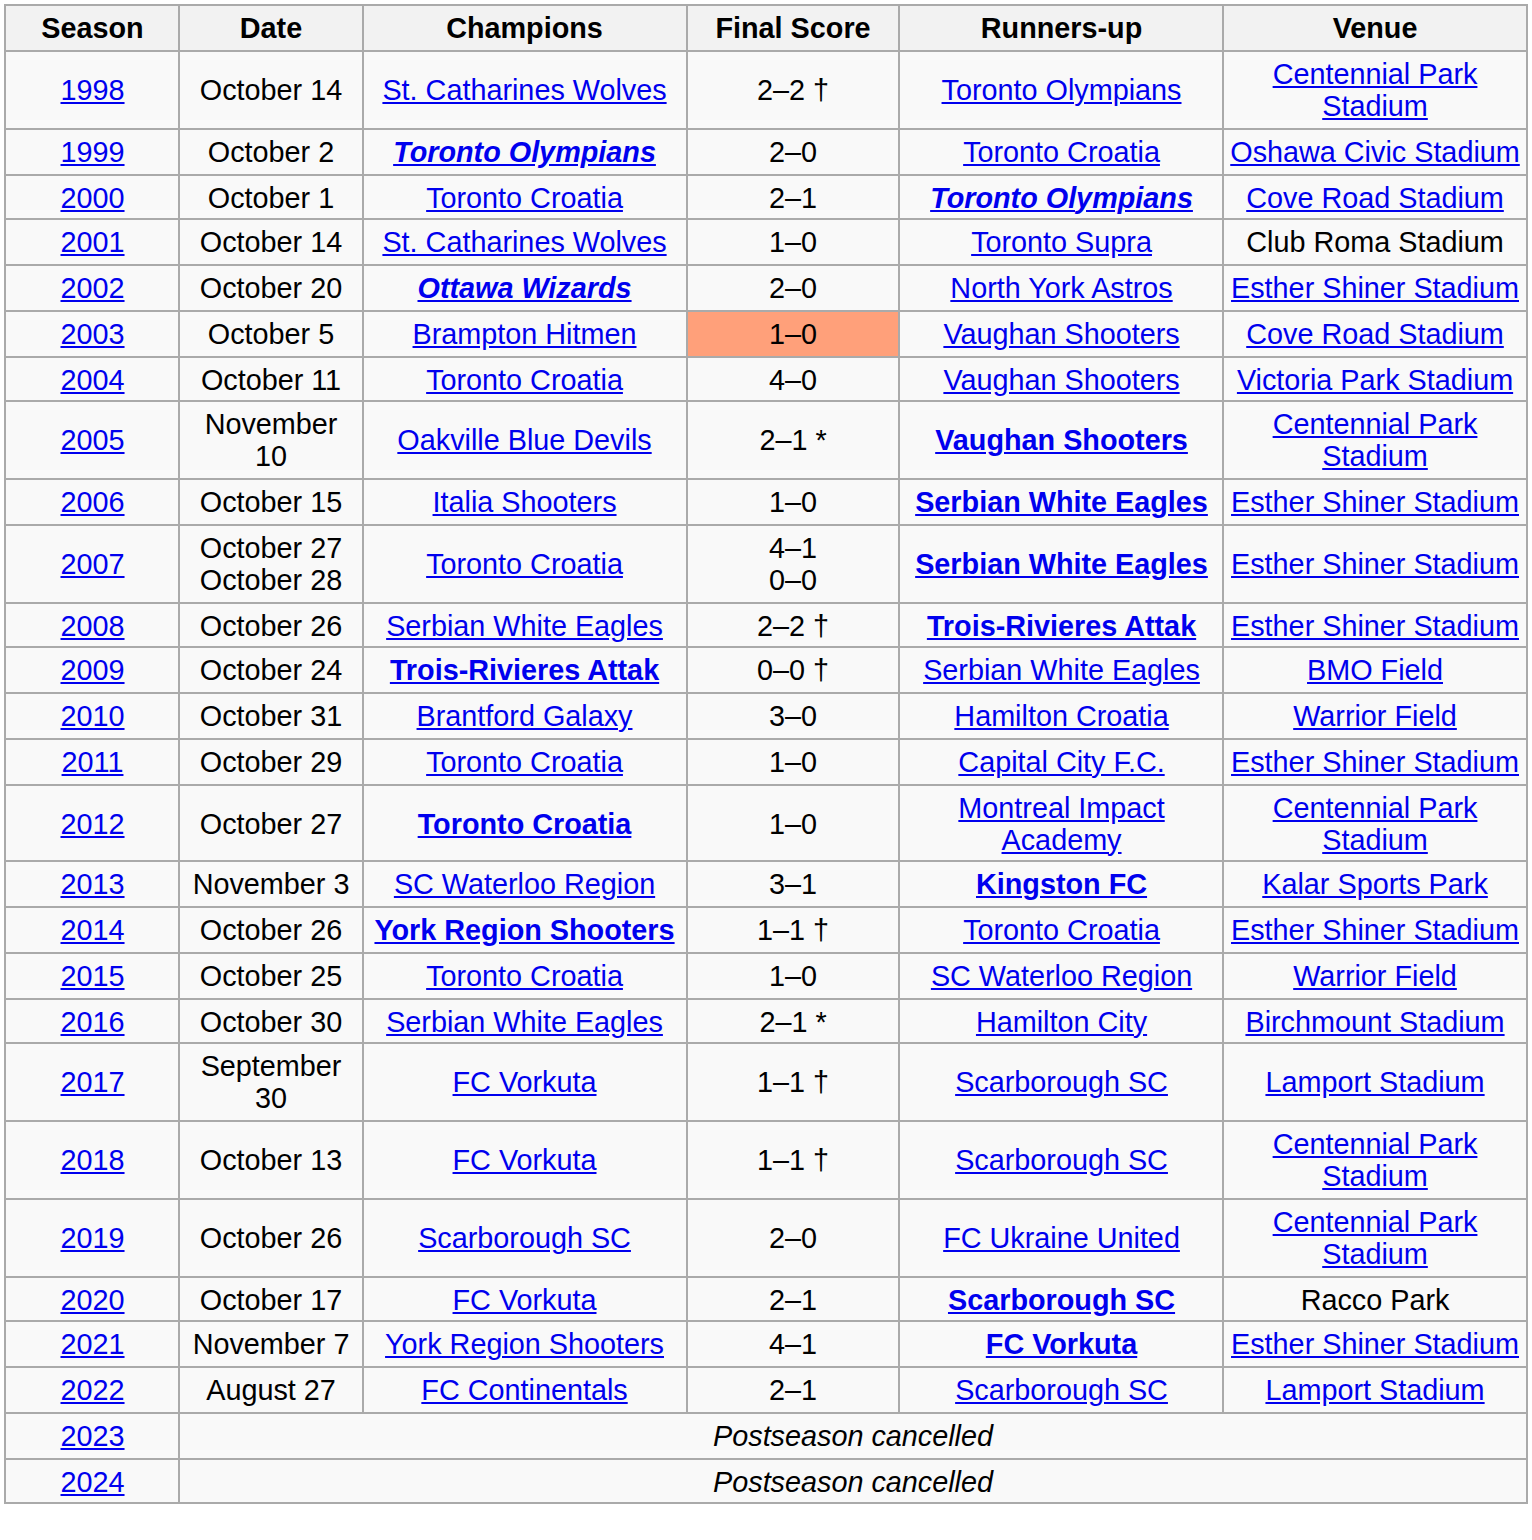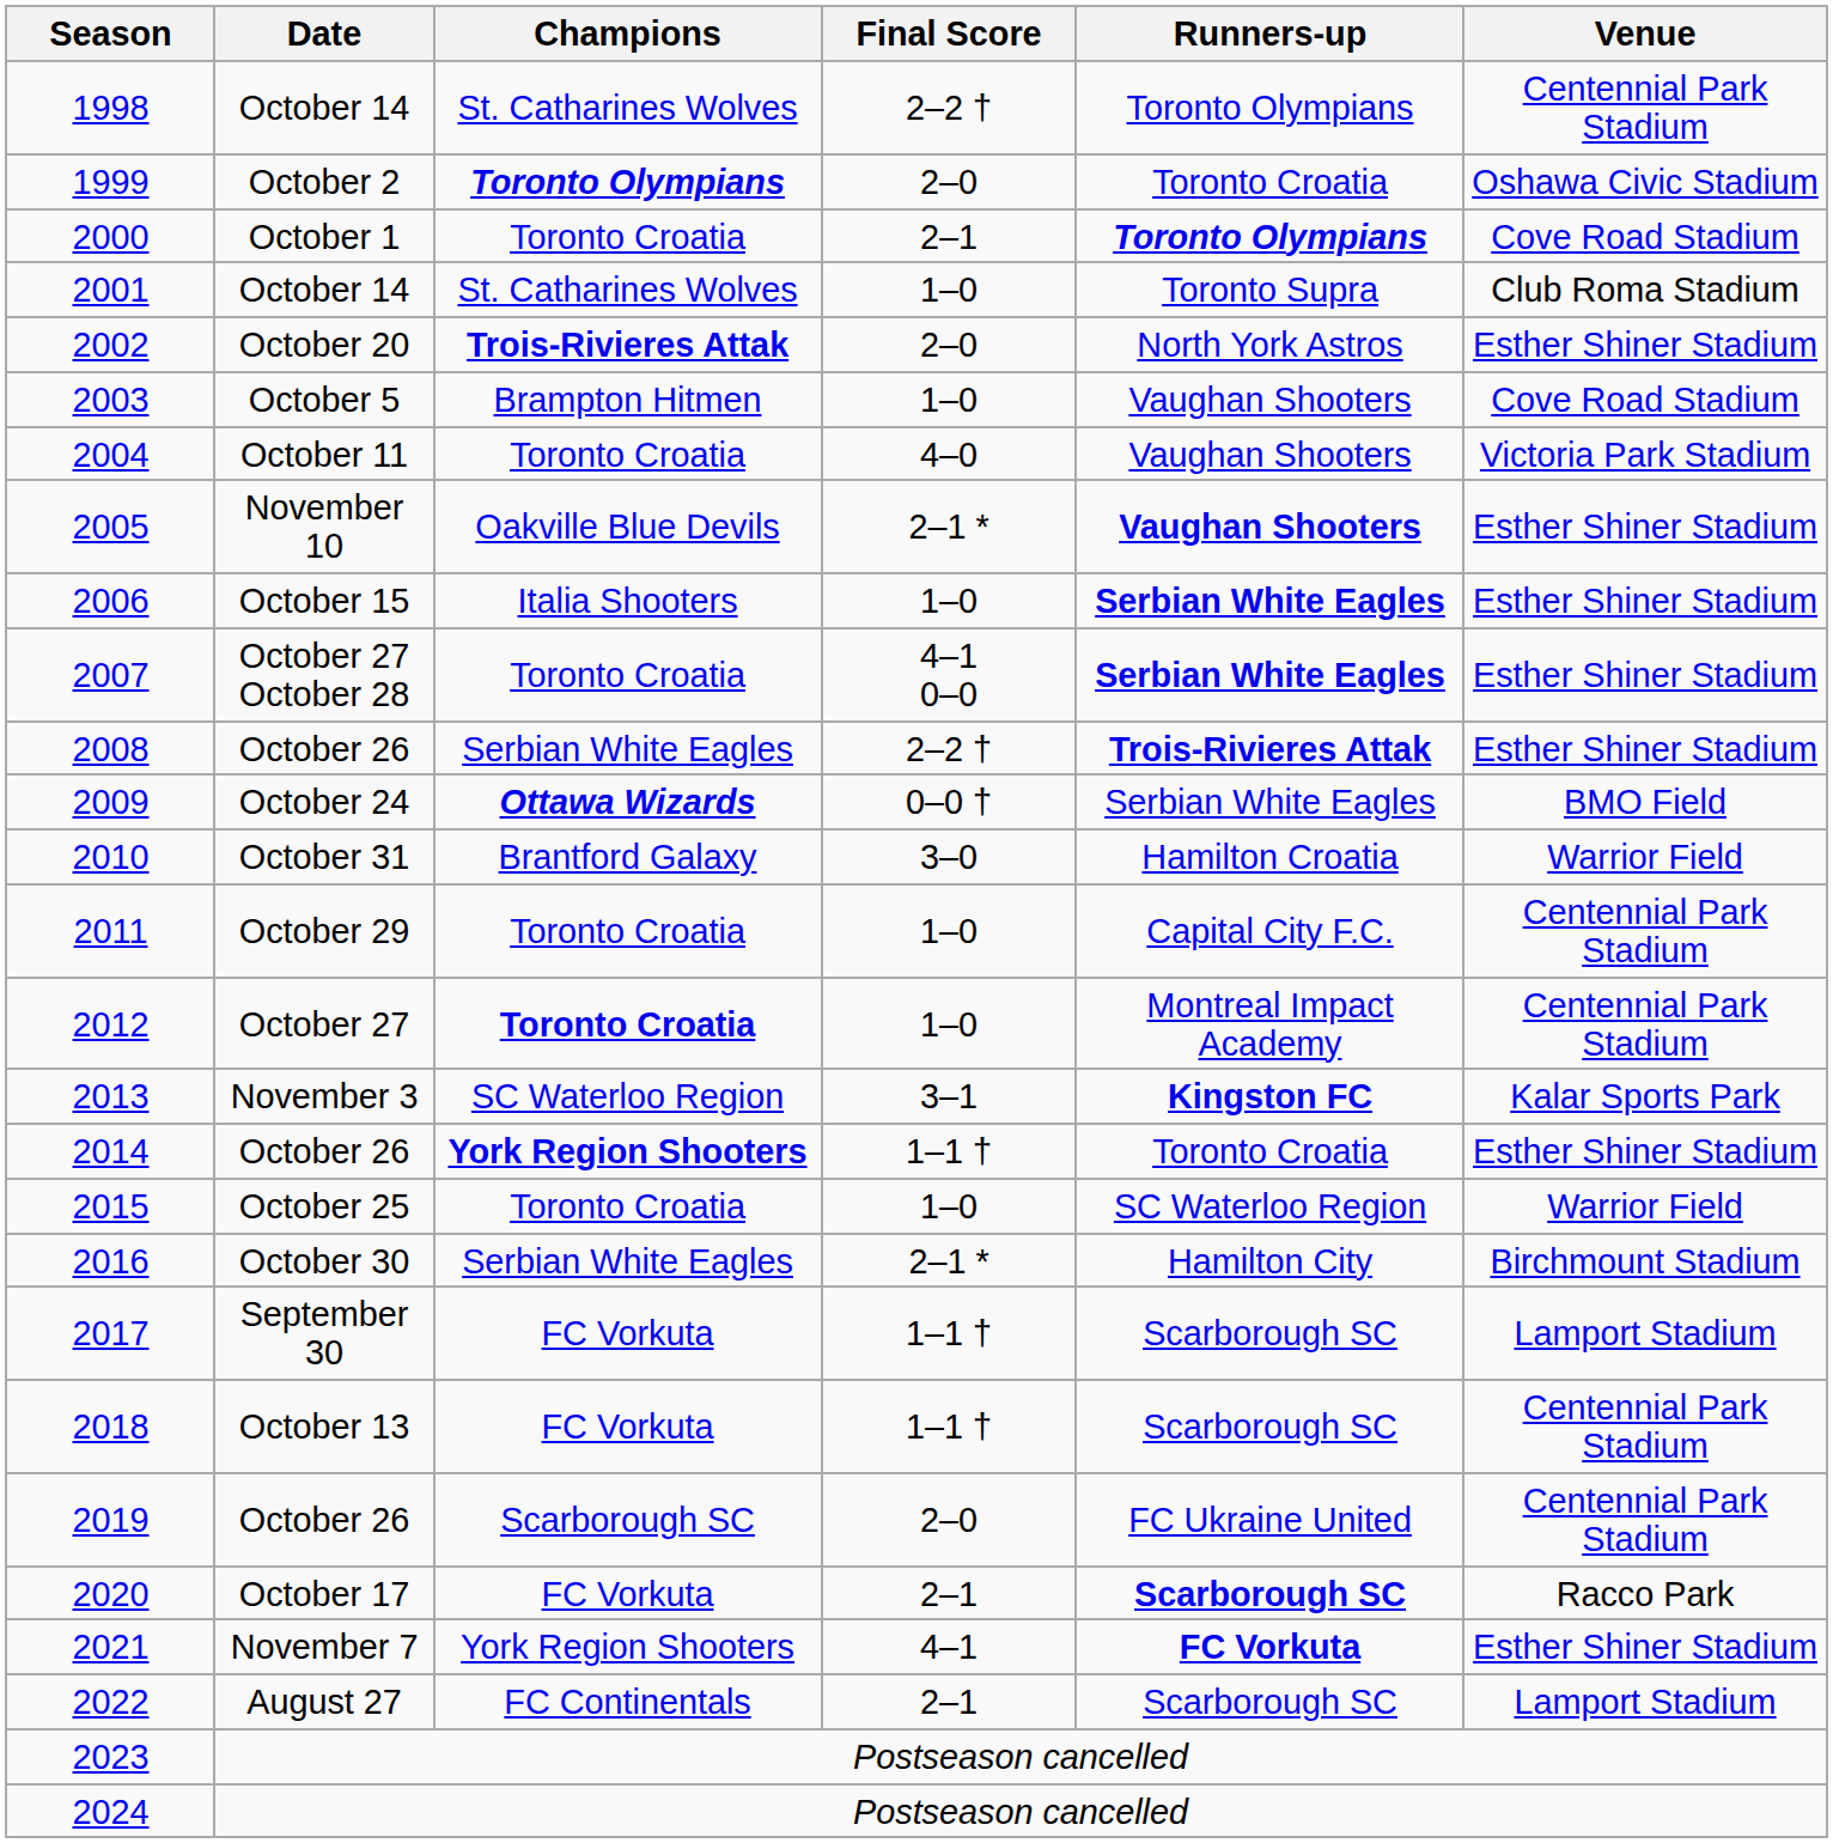2002 | Champions: Ottawa Wizards -> Trois-Rivieres Attak
2003 | Final Score: lightsalmon background -> no background
2005 | Venue: Centennial Park Stadium -> Esther Shiner Stadium
2009 | Champions: Trois-Rivieres Attak -> Ottawa Wizards
2011 | Venue: Esther Shiner Stadium -> Centennial Park Stadium
